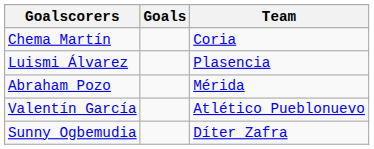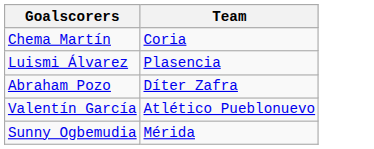- column: Goals
Abraham Pozo | Team: Mérida -> Díter Zafra
Sunny Ogbemudia | Team: Díter Zafra -> Mérida
